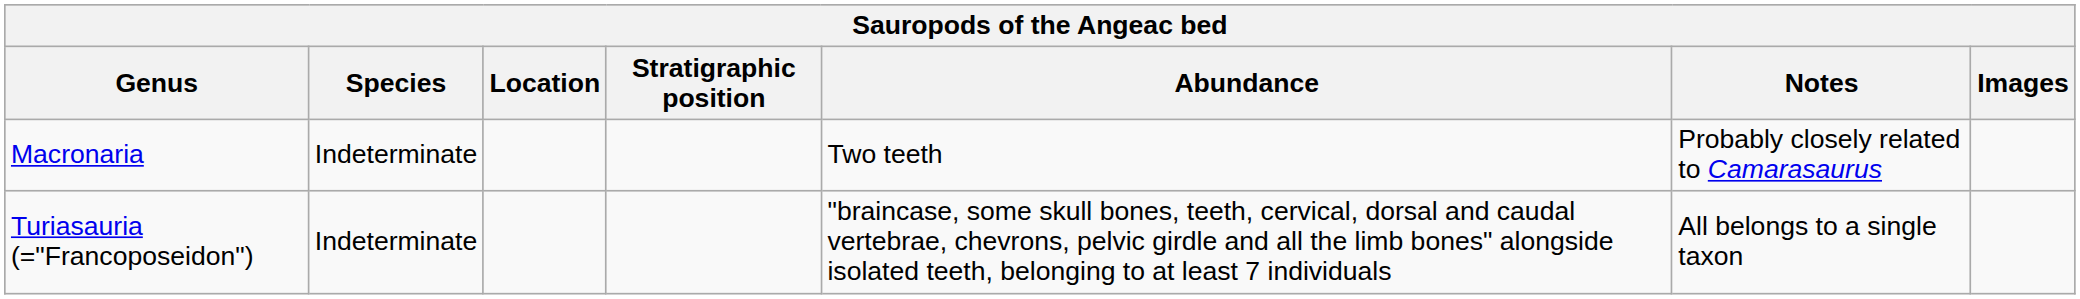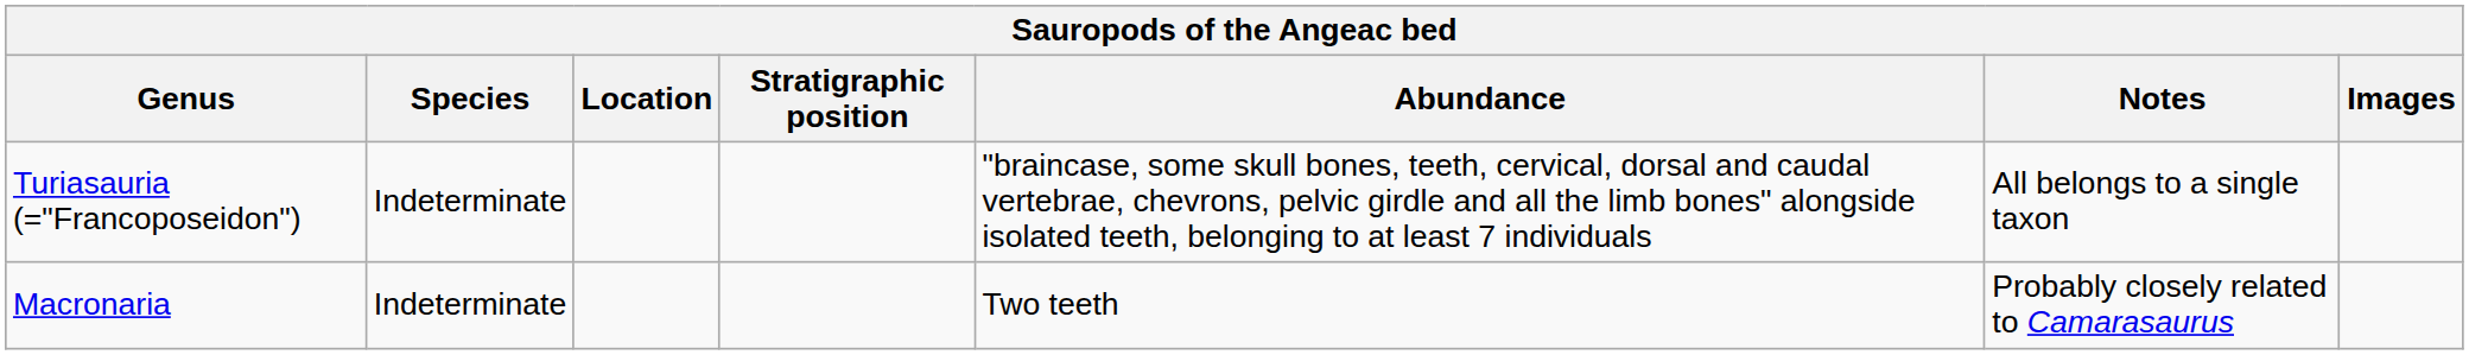rows swapped: Turiasauria (="Francoposeidon") <-> Macronaria
